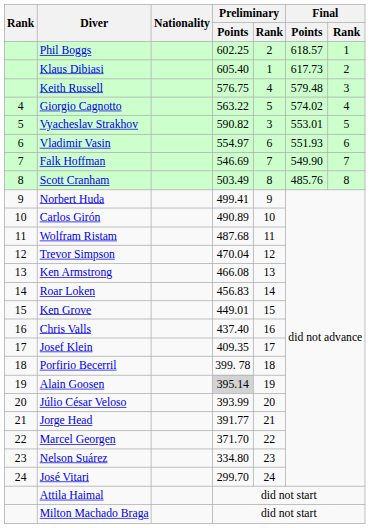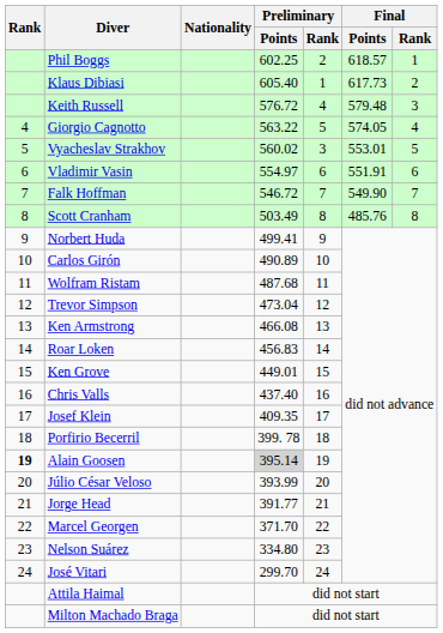Keith Russell | Preliminary / Points: 576.75 -> 576.72
Giorgio Cagnotto | Final / Points: 574.02 -> 574.05
Vyacheslav Strakhov | Preliminary / Points: 590.82 -> 560.02
Vladimir Vasin | Final / Points: 551.93 -> 551.91
Falk Hoffman | Preliminary / Points: 546.69 -> 546.72
Trevor Simpson | Preliminary / Points: 470.04 -> 473.04
Alain Goosen | Rank: normal -> bold
